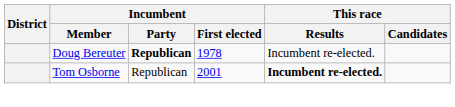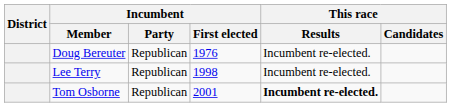Doug Bereuter | Incumbent / Party: bold -> normal
Doug Bereuter | Incumbent / First elected: 1978 -> 1976
+ row: Lee Terry | Republican | 1998 | Incumbent re-elected.
